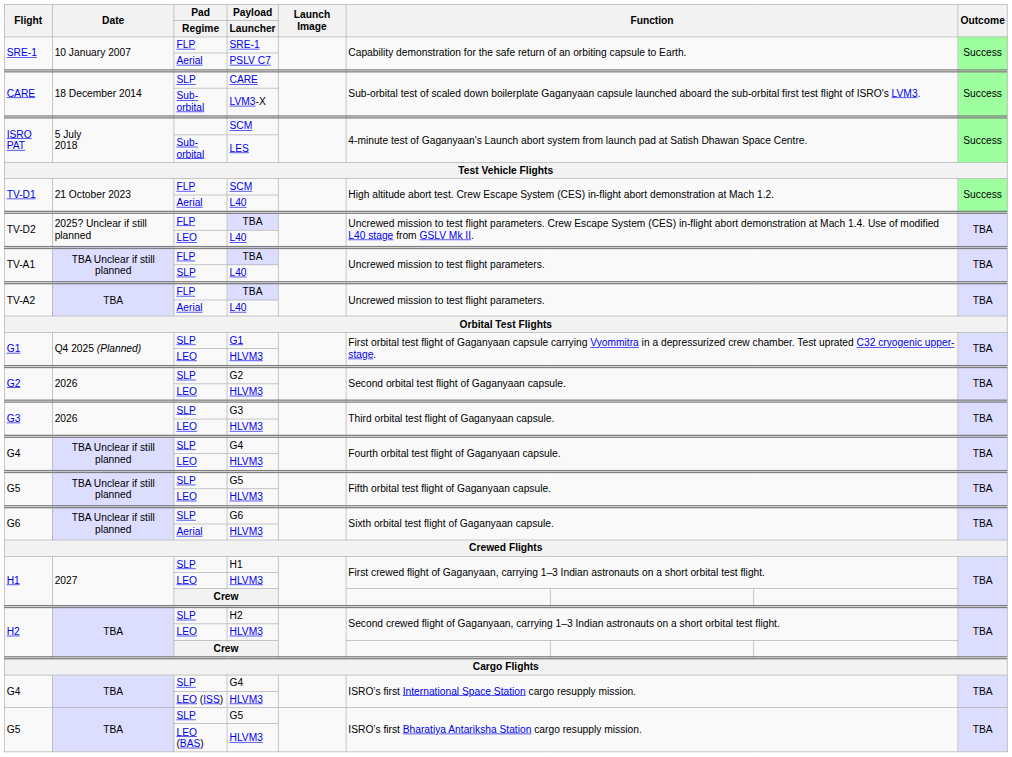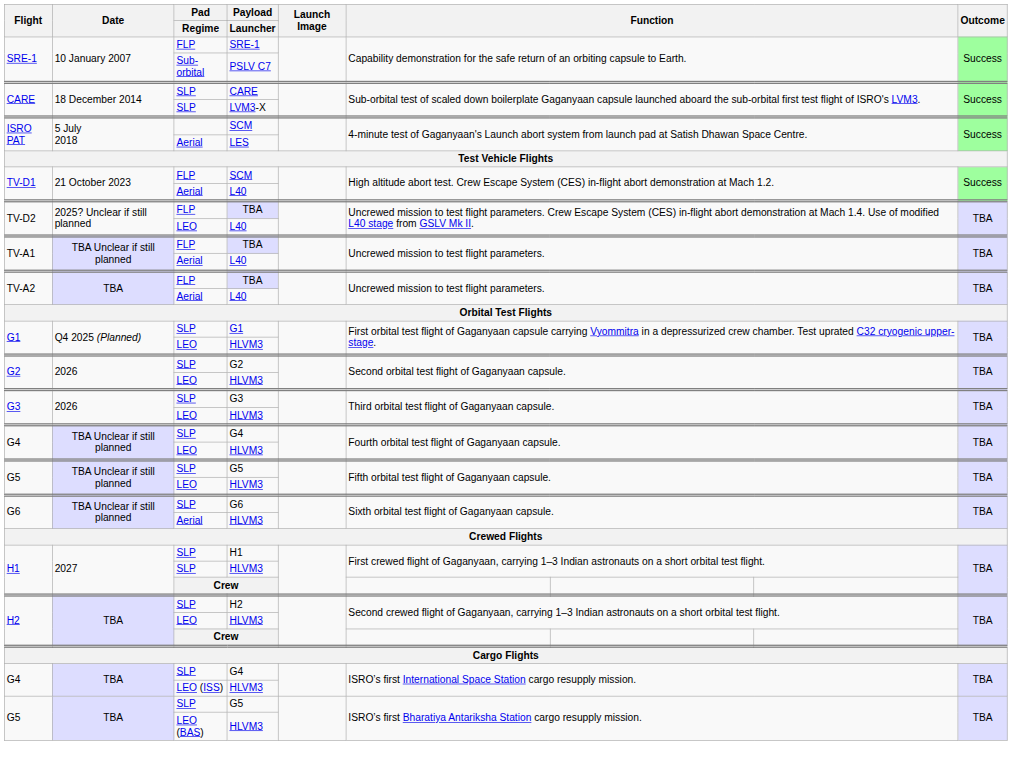PSLV C7 | Pad / Regime: Aerial -> Sub-orbital
LVM3-X | Pad / Regime: Sub-orbital -> SLP
LES | Pad / Regime: Sub-orbital -> Aerial
TV-A1 / L40 | Pad / Regime: SLP -> Aerial
H1 / HLVM3 | Pad / Regime: LEO -> SLP
